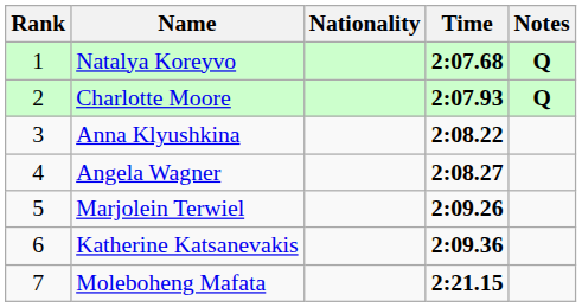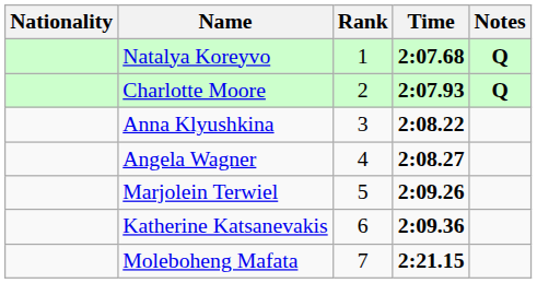columns swapped: Rank <-> Nationality
